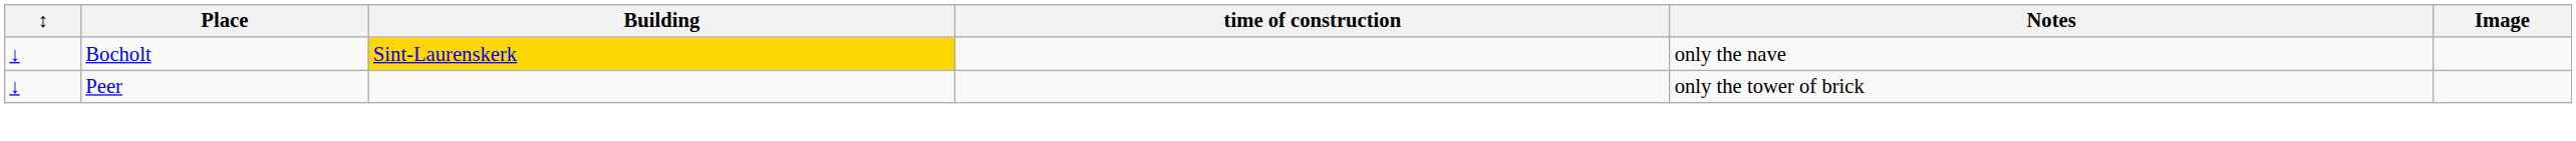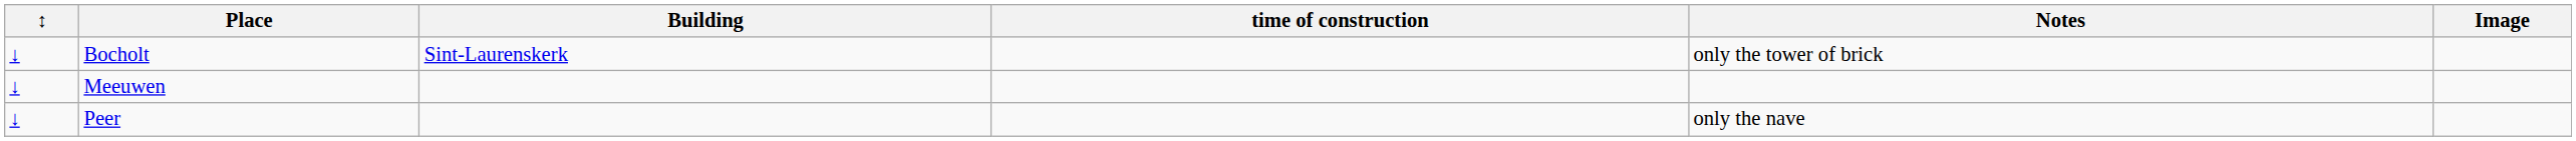Bocholt | Building: gold background -> no background
Bocholt | Notes: only the nave -> only the tower of brick
+ row: ↓ | Meeuwen
Peer | Notes: only the tower of brick -> only the nave
